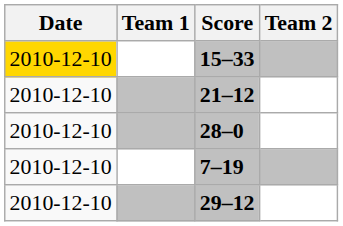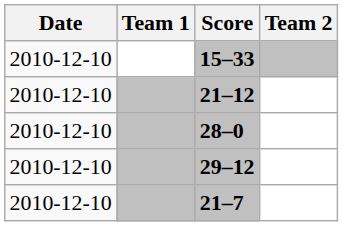15–33 | Date: gold background -> no background
- row: 2010-12-10 | 7–19
+ row: 2010-12-10 | 21–7
